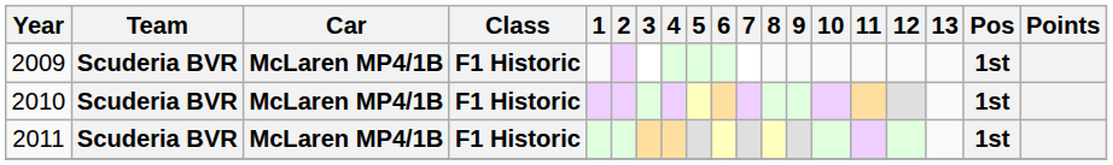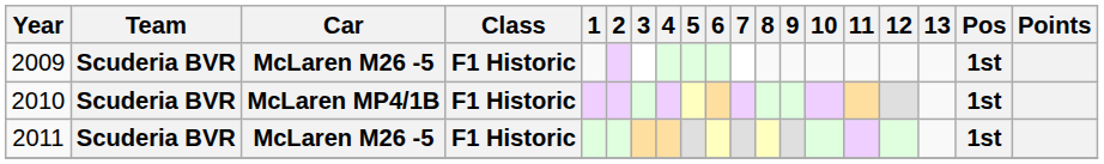2009 | Car: McLaren MP4/1B -> McLaren M26 -5
2011 | Car: McLaren MP4/1B -> McLaren M26 -5
